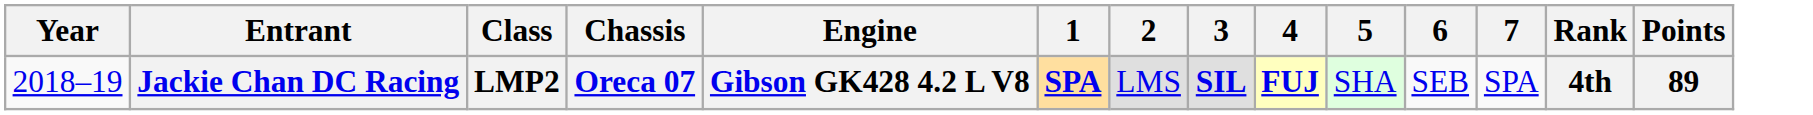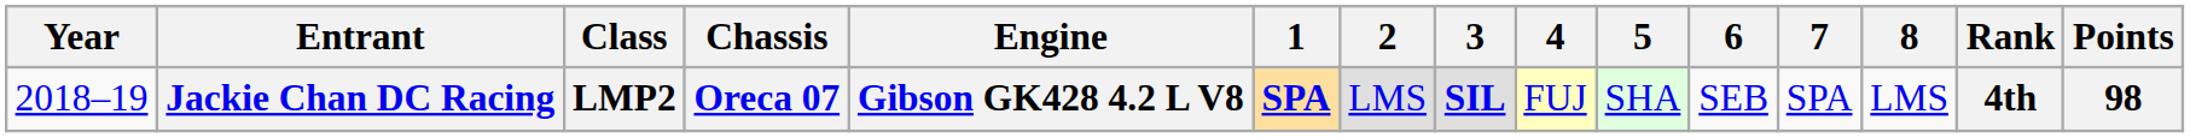+ column: 8 | LMS
Jackie Chan DC Racing | 4: bold -> normal
Jackie Chan DC Racing | Points: 89 -> 98
